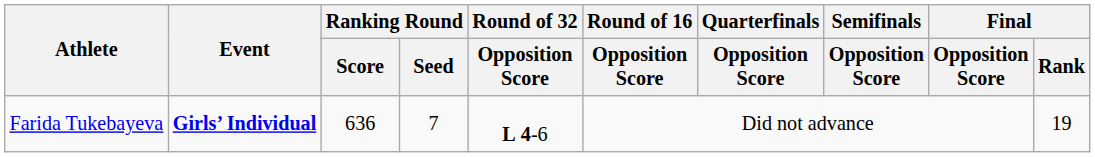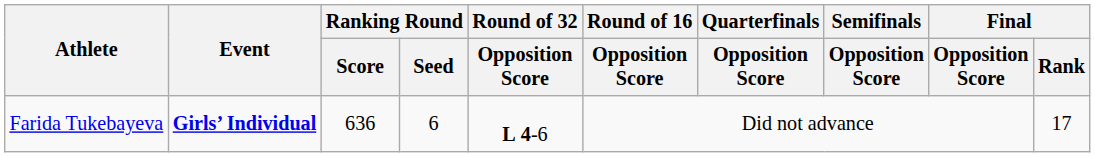Farida Tukebayeva | Ranking Round / Seed: 7 -> 6
Farida Tukebayeva | Final / Rank: 19 -> 17
